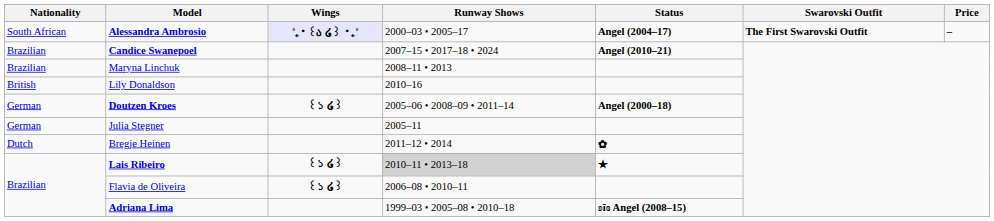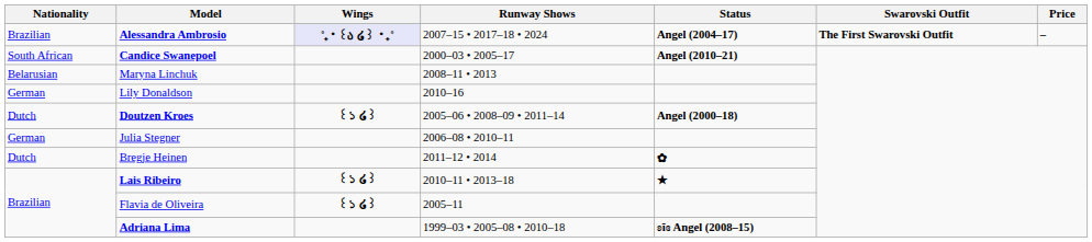Alessandra Ambrosio | Nationality: South African -> Brazilian
Alessandra Ambrosio | Runway Shows: 2000–03 • 2005–17 -> 2007–15 • 2017–18 • 2024
Candice Swanepoel | Nationality: Brazilian -> South African
Candice Swanepoel | Runway Shows: 2007–15 • 2017–18 • 2024 -> 2000–03 • 2005–17
Maryna Linchuk | Nationality: Brazilian -> Belarusian
Lily Donaldson | Nationality: British -> German
Doutzen Kroes | Nationality: German -> Dutch
Julia Stegner | Runway Shows: 2005–11 -> 2006–08 • 2010–11
Lais Ribeiro | Runway Shows: lightgrey background -> no background
Flavia de Oliveira | Runway Shows: 2006–08 • 2010–11 -> 2005–11
